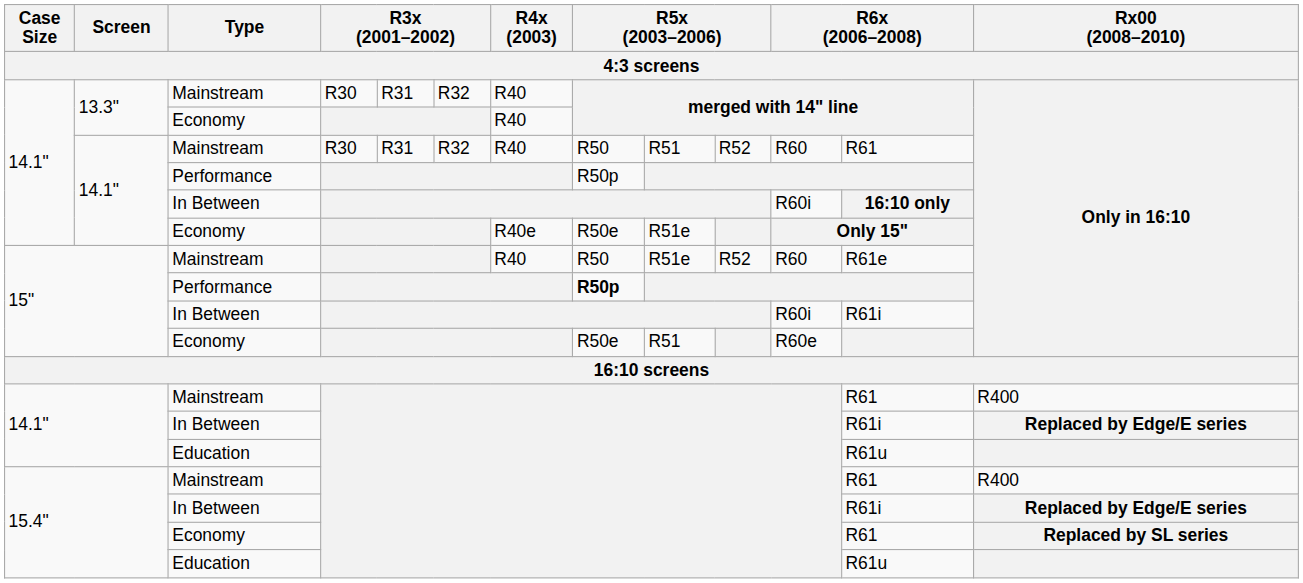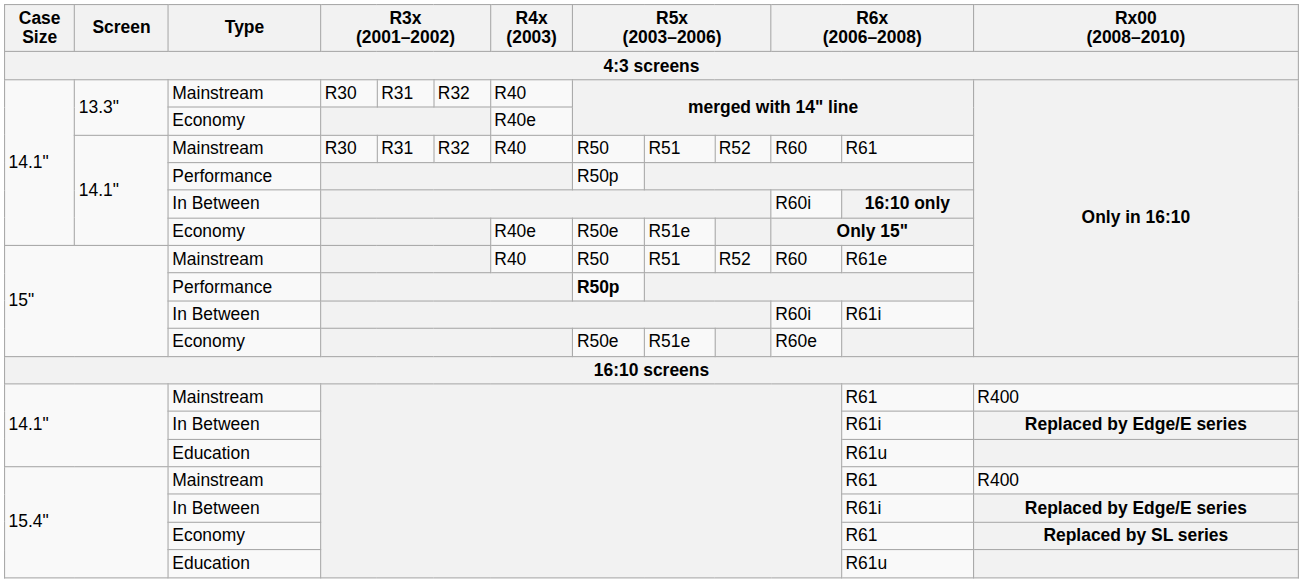13.3" / Economy | R4x (2003): R40 -> R40e
15" / Mainstream | column 9: R51e -> R51
15" / Economy | column 9: R51 -> R51e
